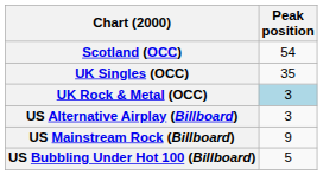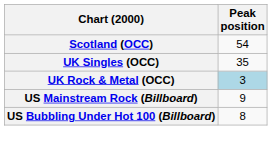- row: US Alternative Airplay (Billboard) | 3
US Bubbling Under Hot 100 (Billboard) | Peak position: 5 -> 8
